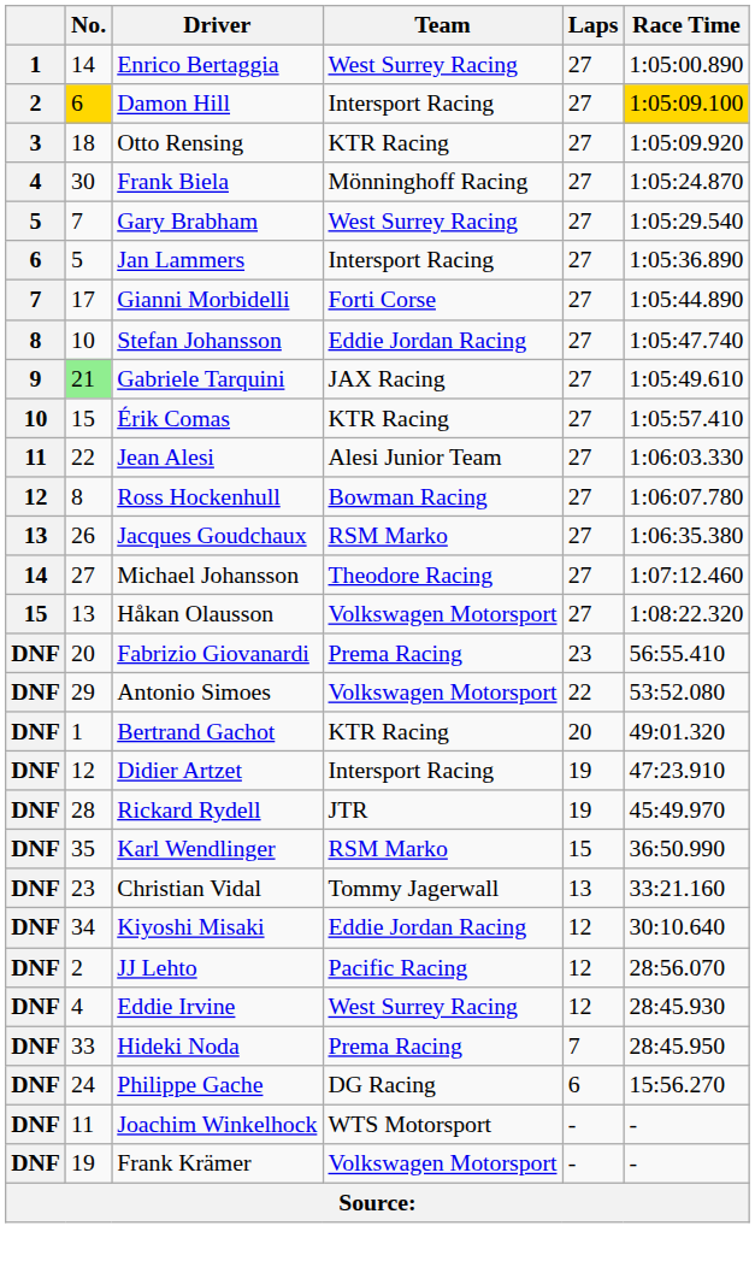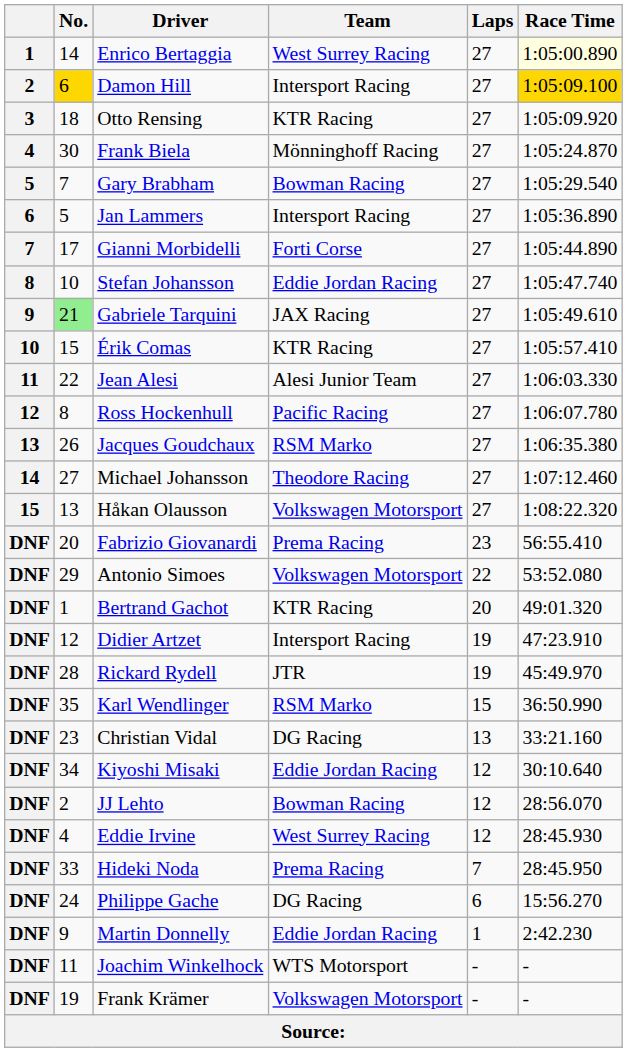Enrico Bertaggia | Race Time: no background -> lightyellow background
Gary Brabham | Team: West Surrey Racing -> Bowman Racing
Ross Hockenhull | Team: Bowman Racing -> Pacific Racing
Christian Vidal | Team: Tommy Jagerwall -> DG Racing
JJ Lehto | Team: Pacific Racing -> Bowman Racing
+ row: DNF | 9 | Martin Donnelly | Eddie Jordan Racing | 1 | 2:42.230
